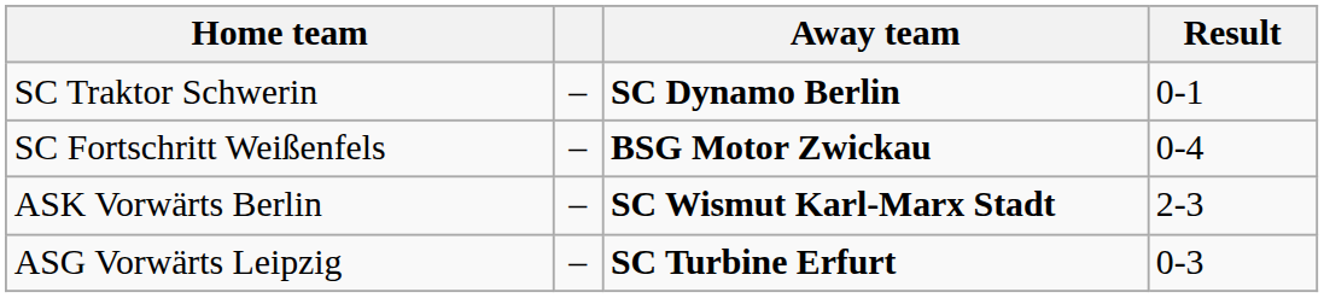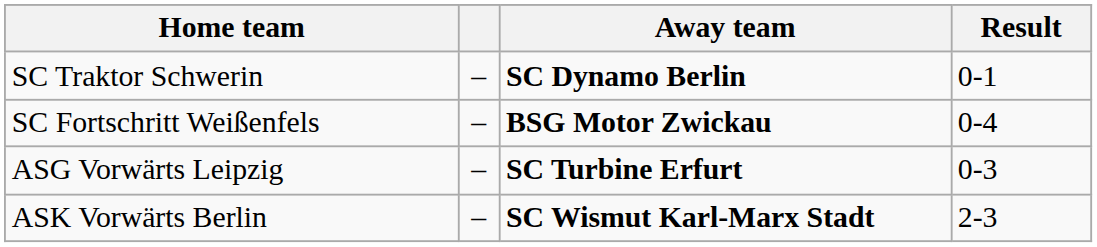rows swapped: ASG Vorwärts Leipzig <-> ASK Vorwärts Berlin
